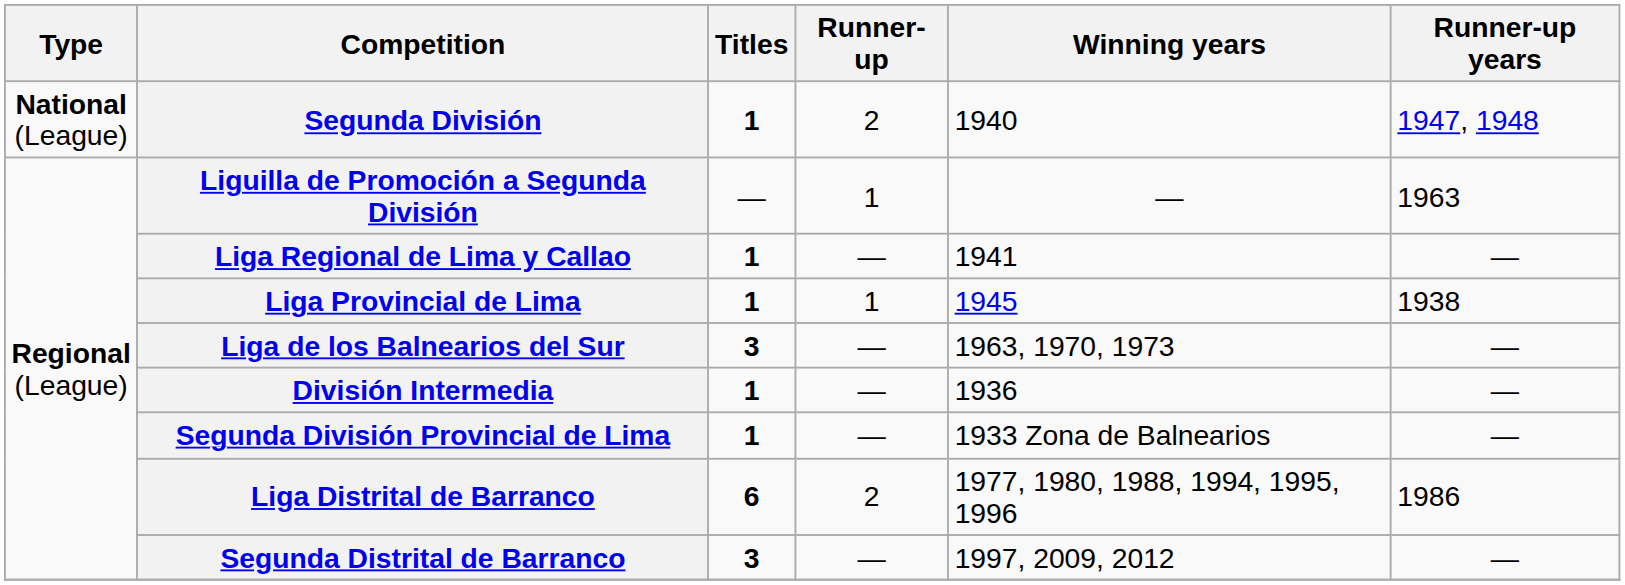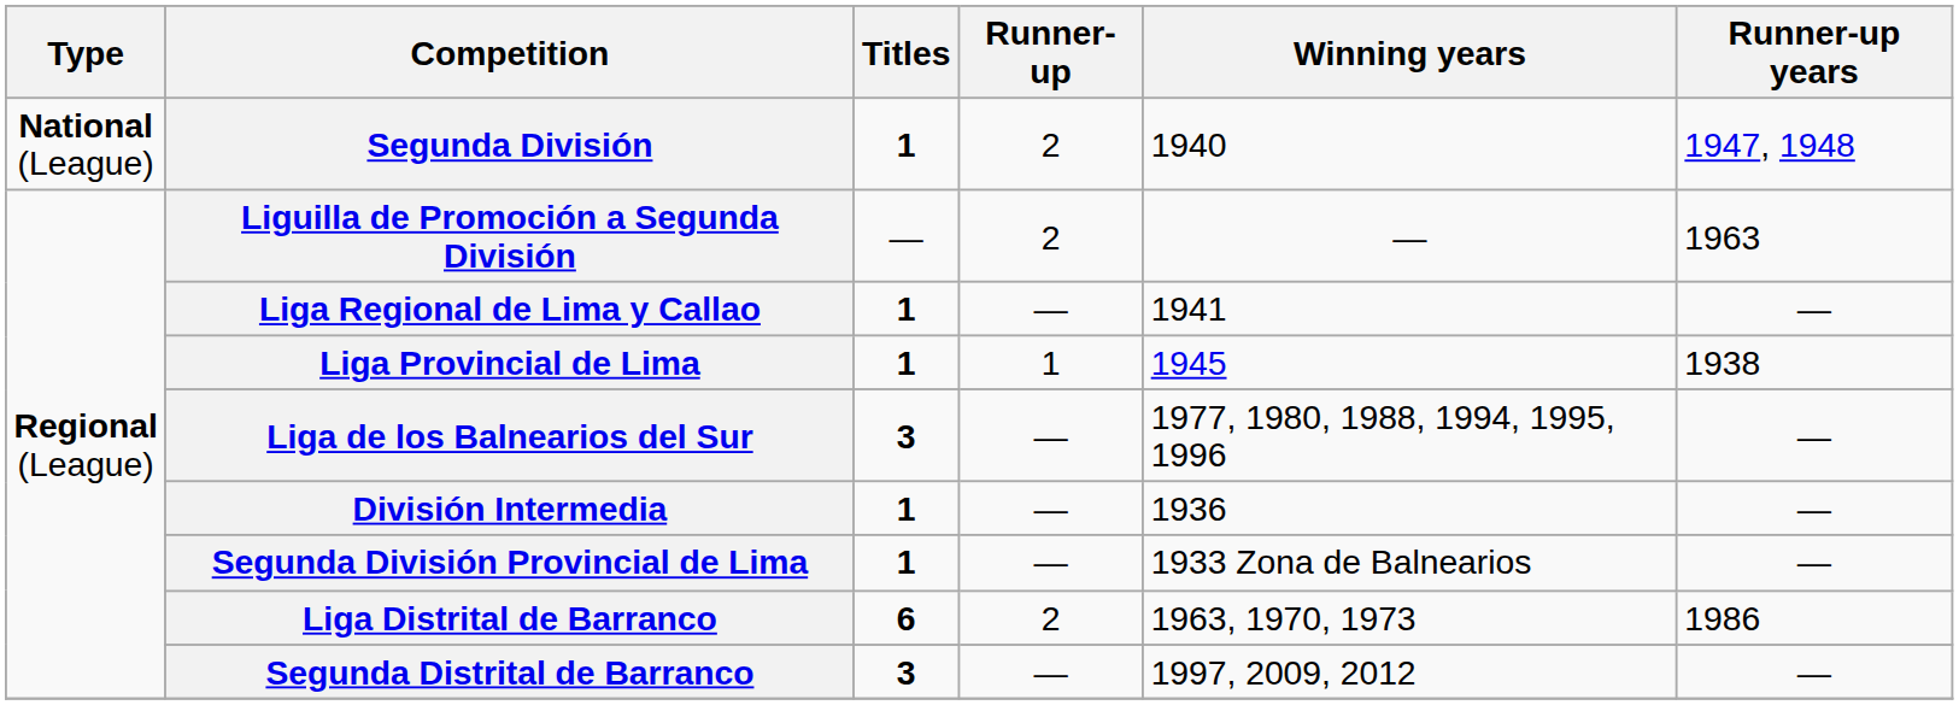Liguilla de Promoción a Segunda División | Runner-up: 1 -> 2
Liga de los Balnearios del Sur | Winning years: 1963, 1970, 1973 -> 1977, 1980, 1988, 1994, 1995, 1996
Liga Distrital de Barranco | Winning years: 1977, 1980, 1988, 1994, 1995, 1996 -> 1963, 1970, 1973
